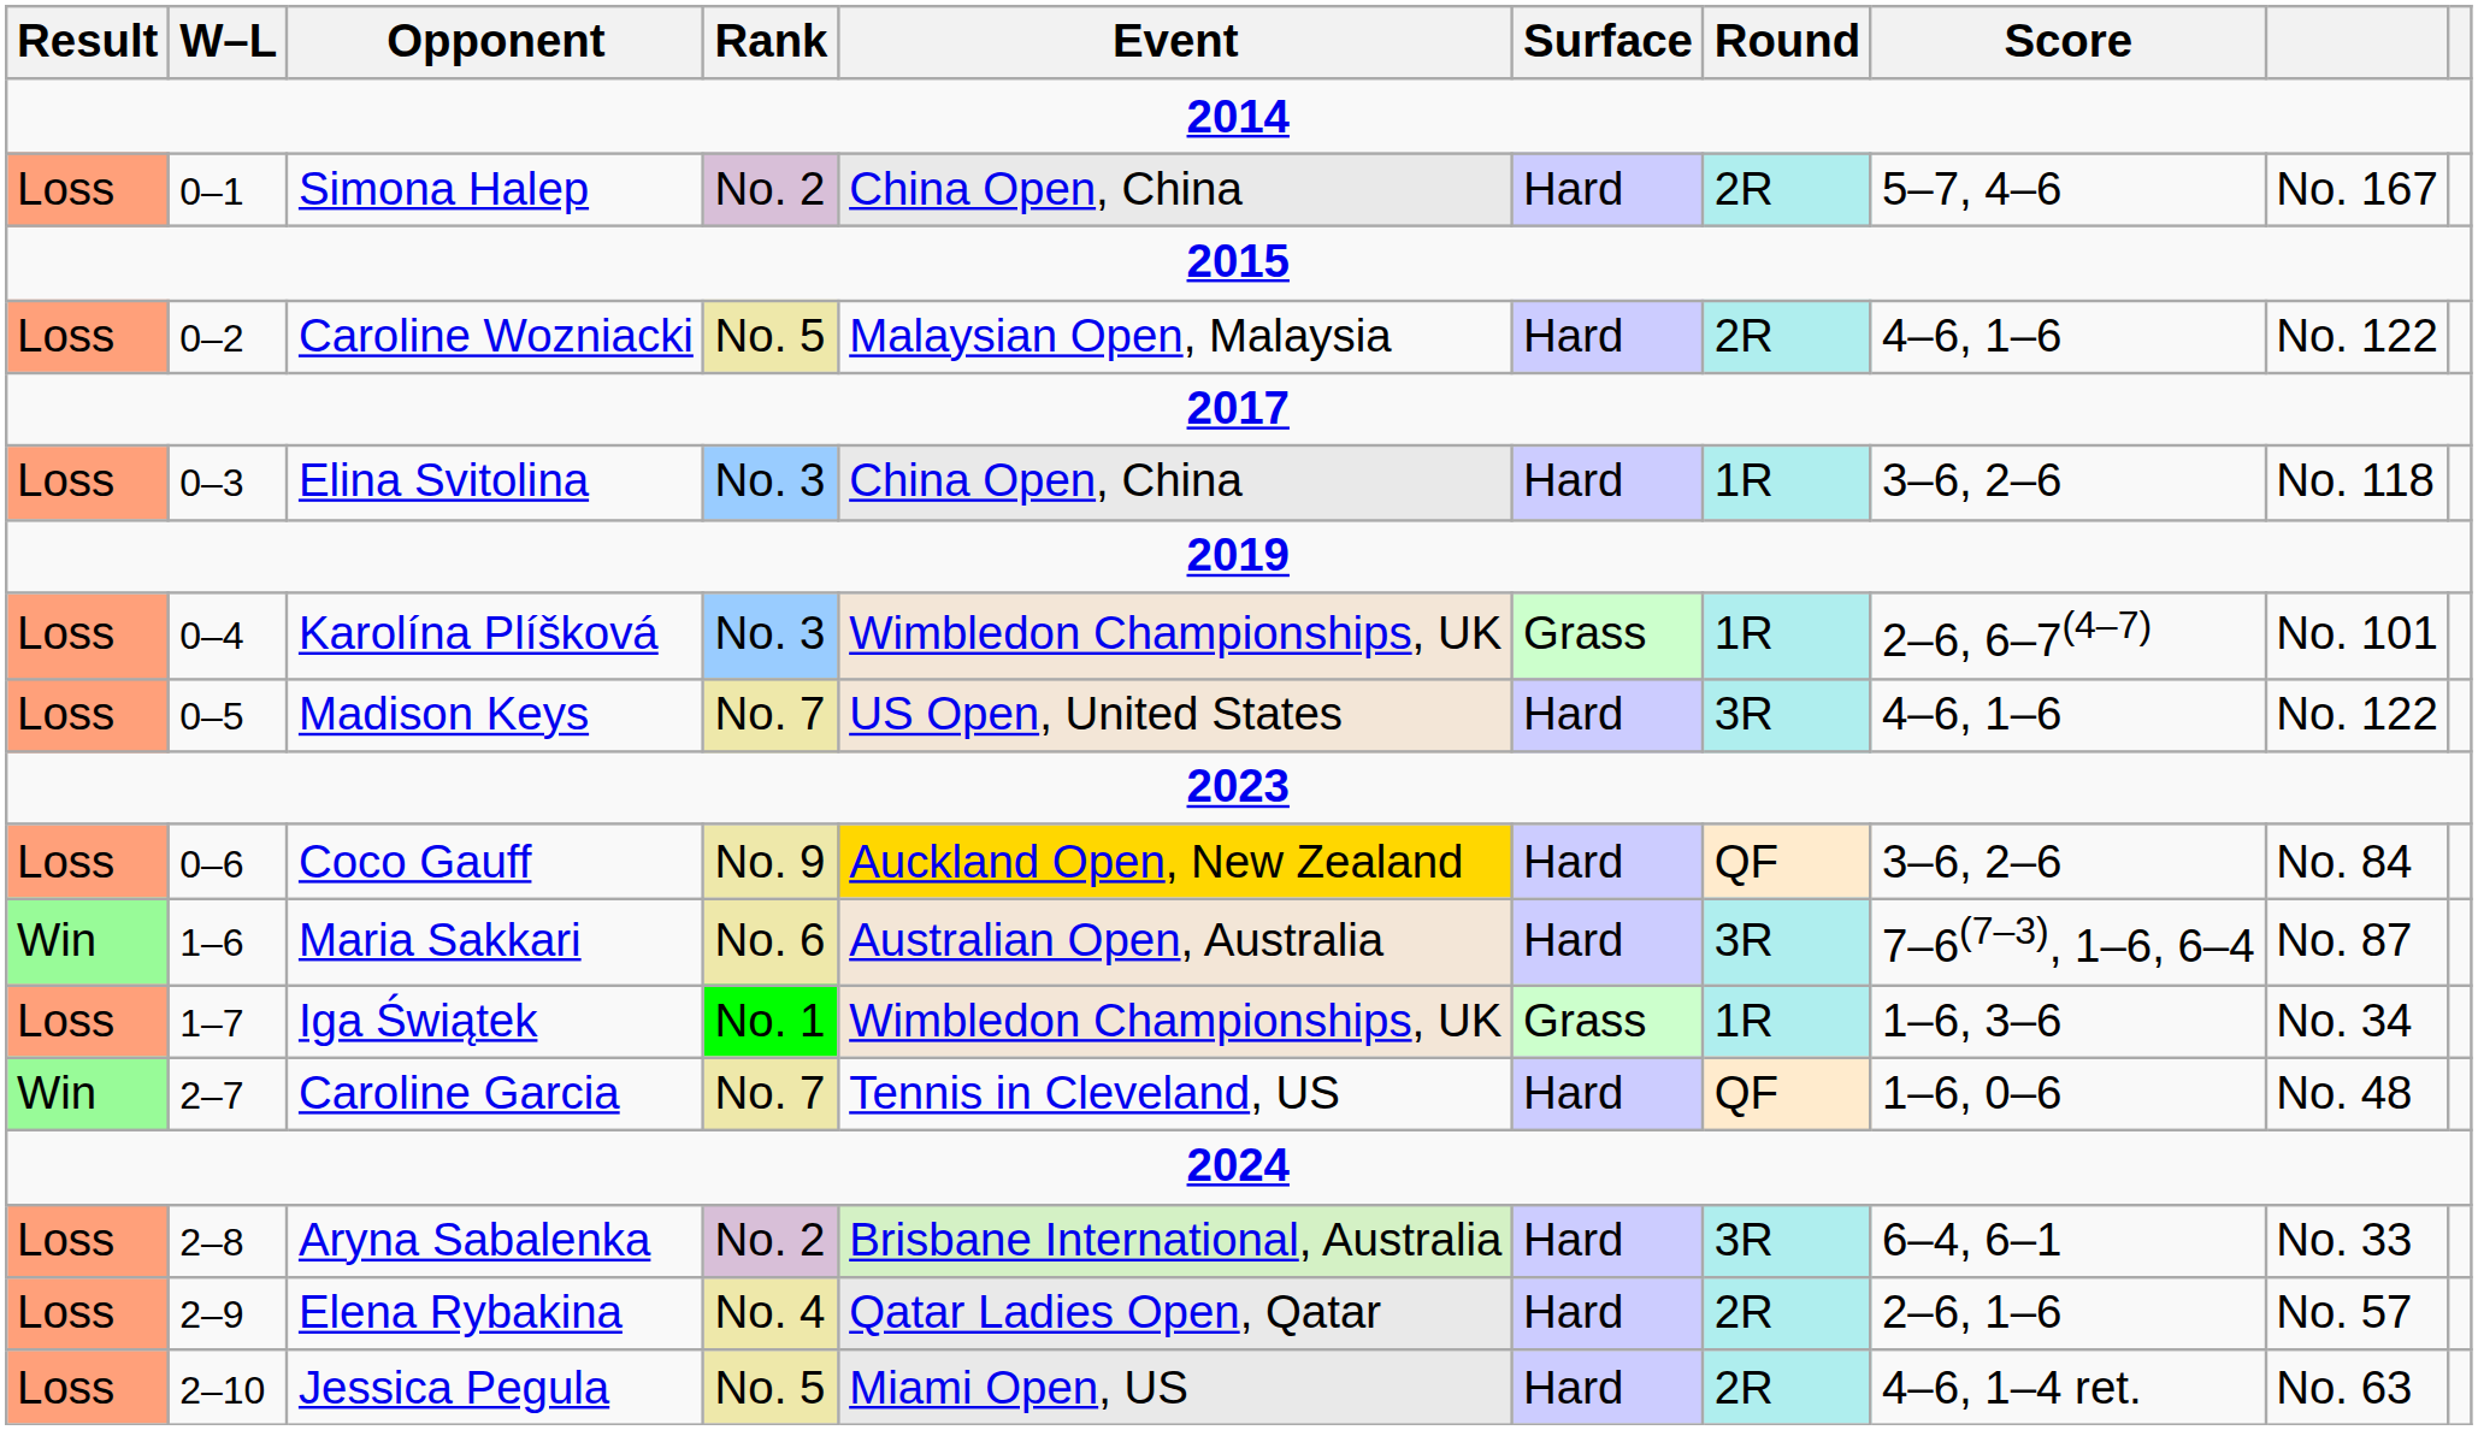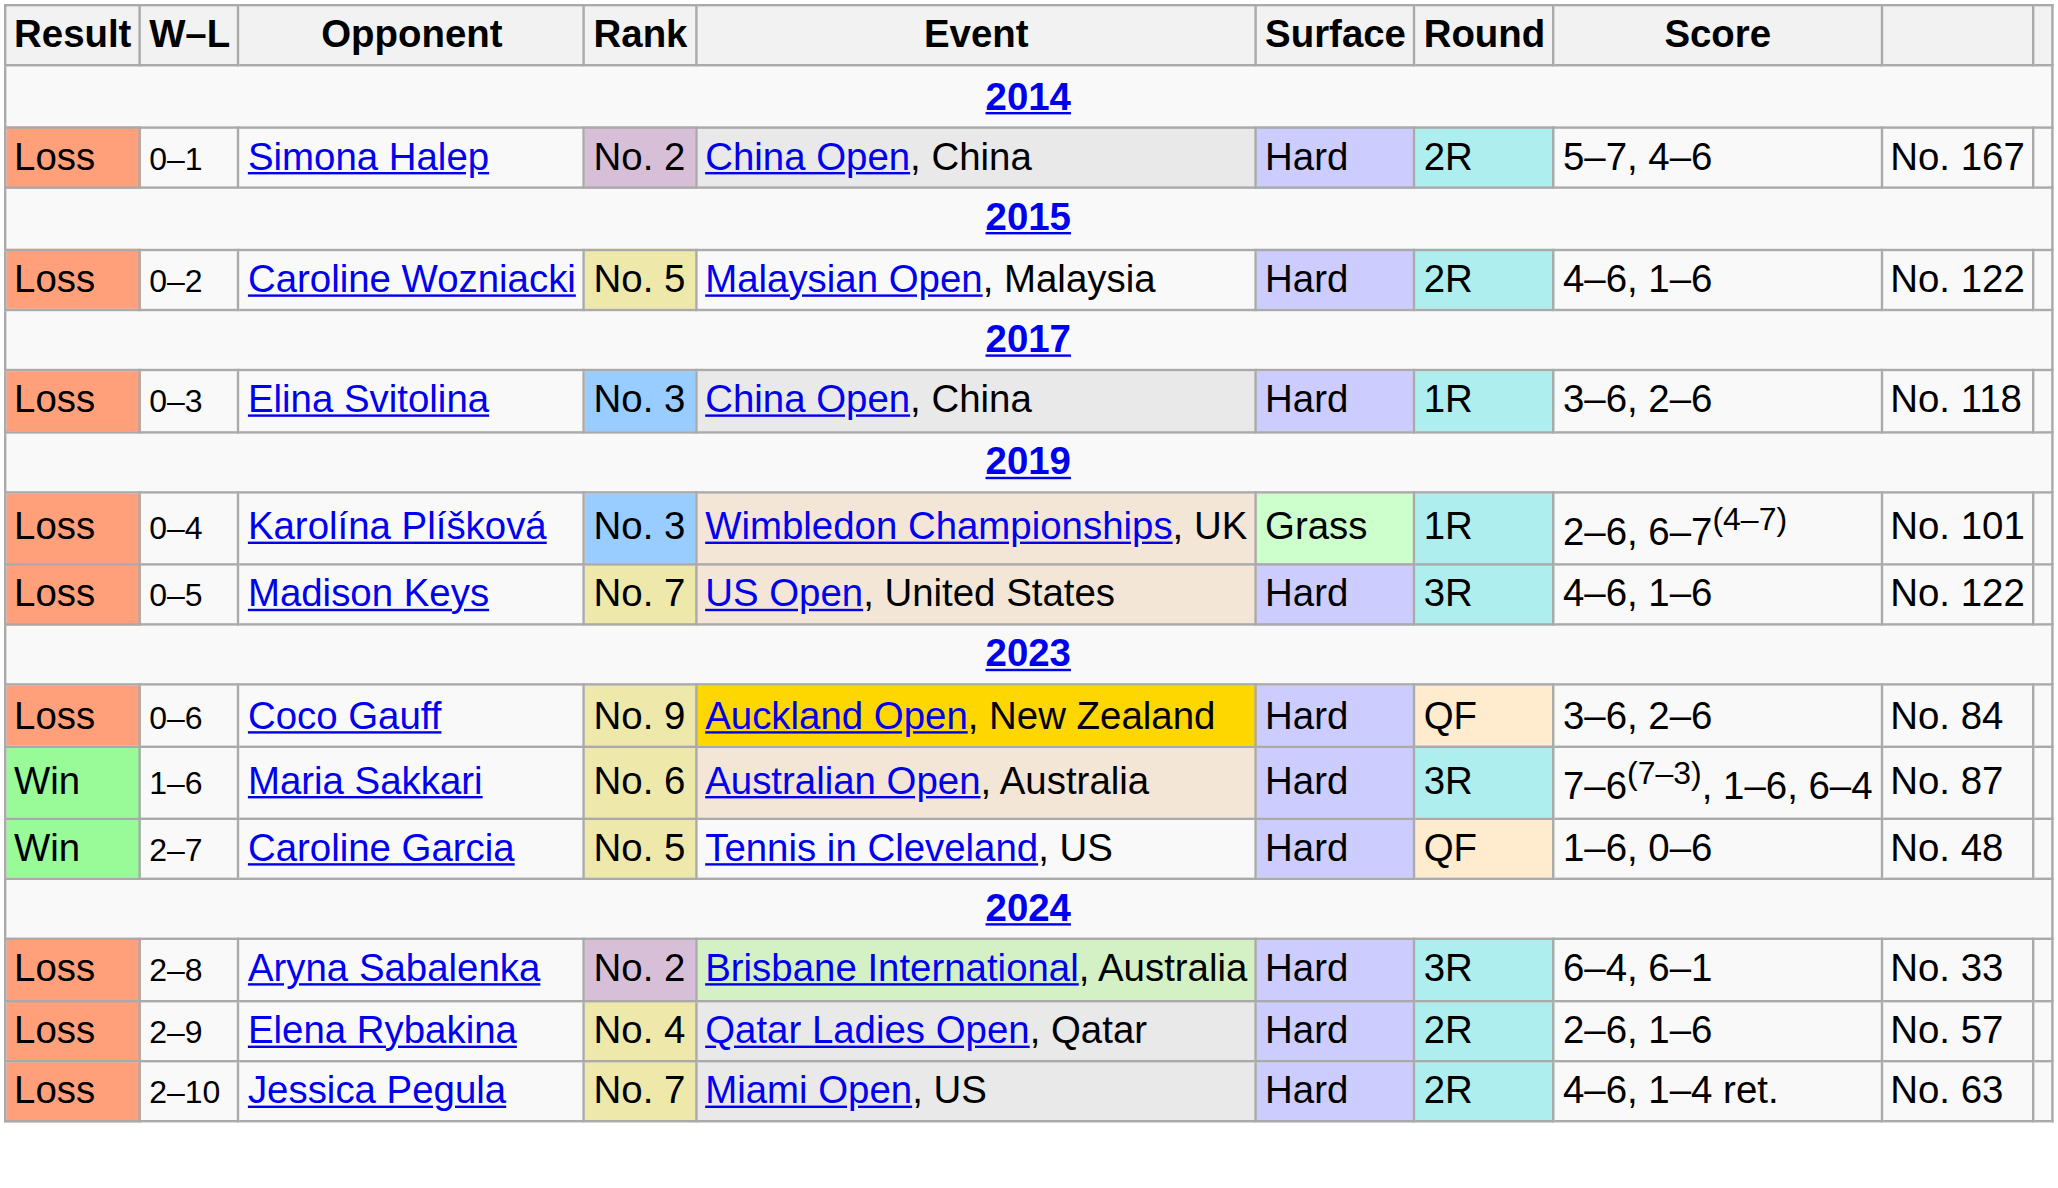- row: Loss | 1–7 | Iga Świątek | No. 1 | Wimbledon Championships, UK | Grass | 1R | 1–6, 3–6 | No. 34
Caroline Garcia | Rank: No. 7 -> No. 5
Jessica Pegula | Rank: No. 5 -> No. 7
